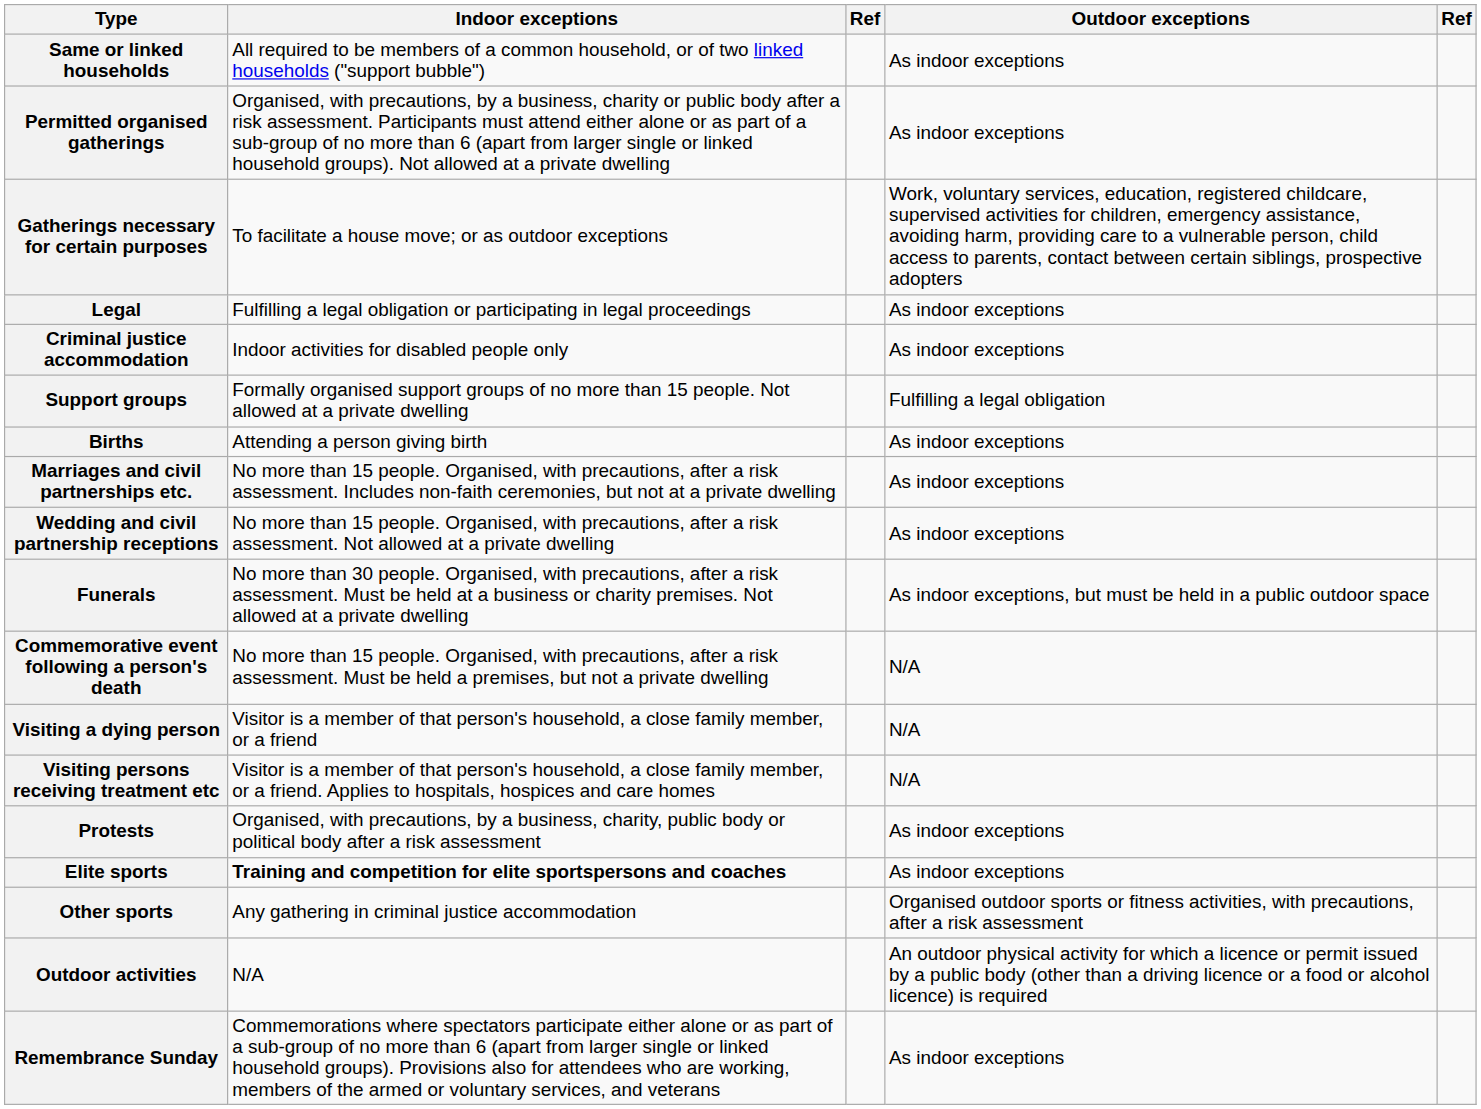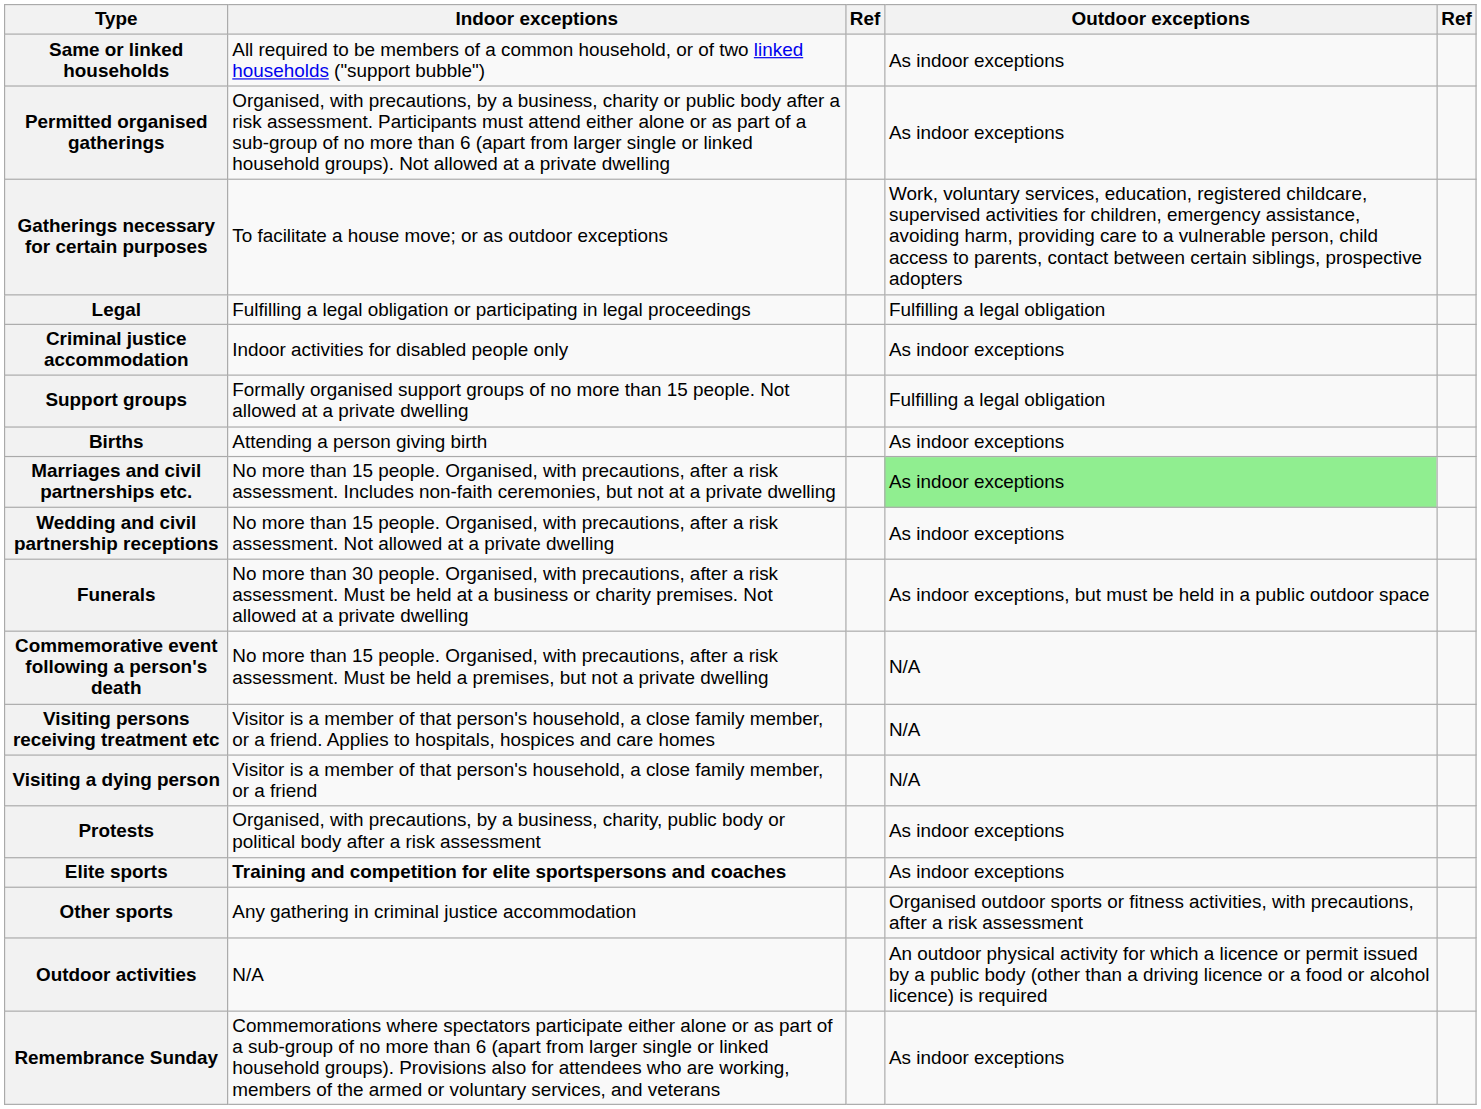Legal | Outdoor exceptions: As indoor exceptions -> Fulfilling a legal obligation
Marriages and civil partnerships etc. | Outdoor exceptions: no background -> lightgreen background
rows swapped: Visiting a dying person <-> Visiting persons receiving treatment etc
